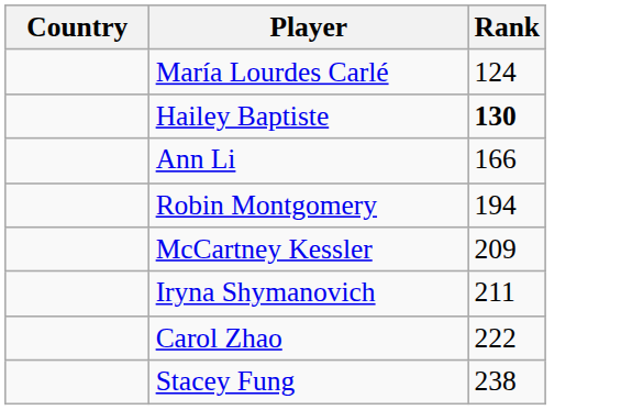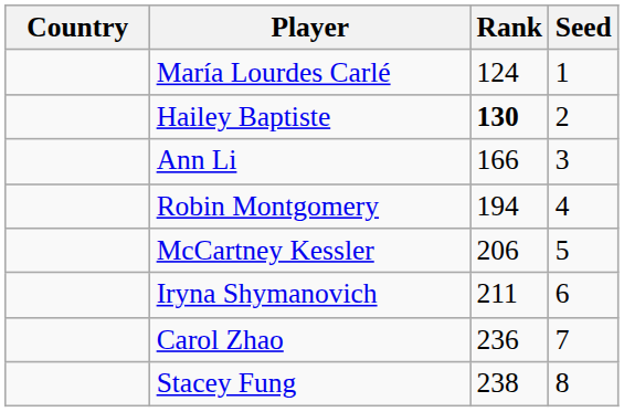+ column: Seed | 1 | 2 | 3 | 4 | 5 | 6 | 7 | 8
McCartney Kessler | Rank: 209 -> 206
Carol Zhao | Rank: 222 -> 236
